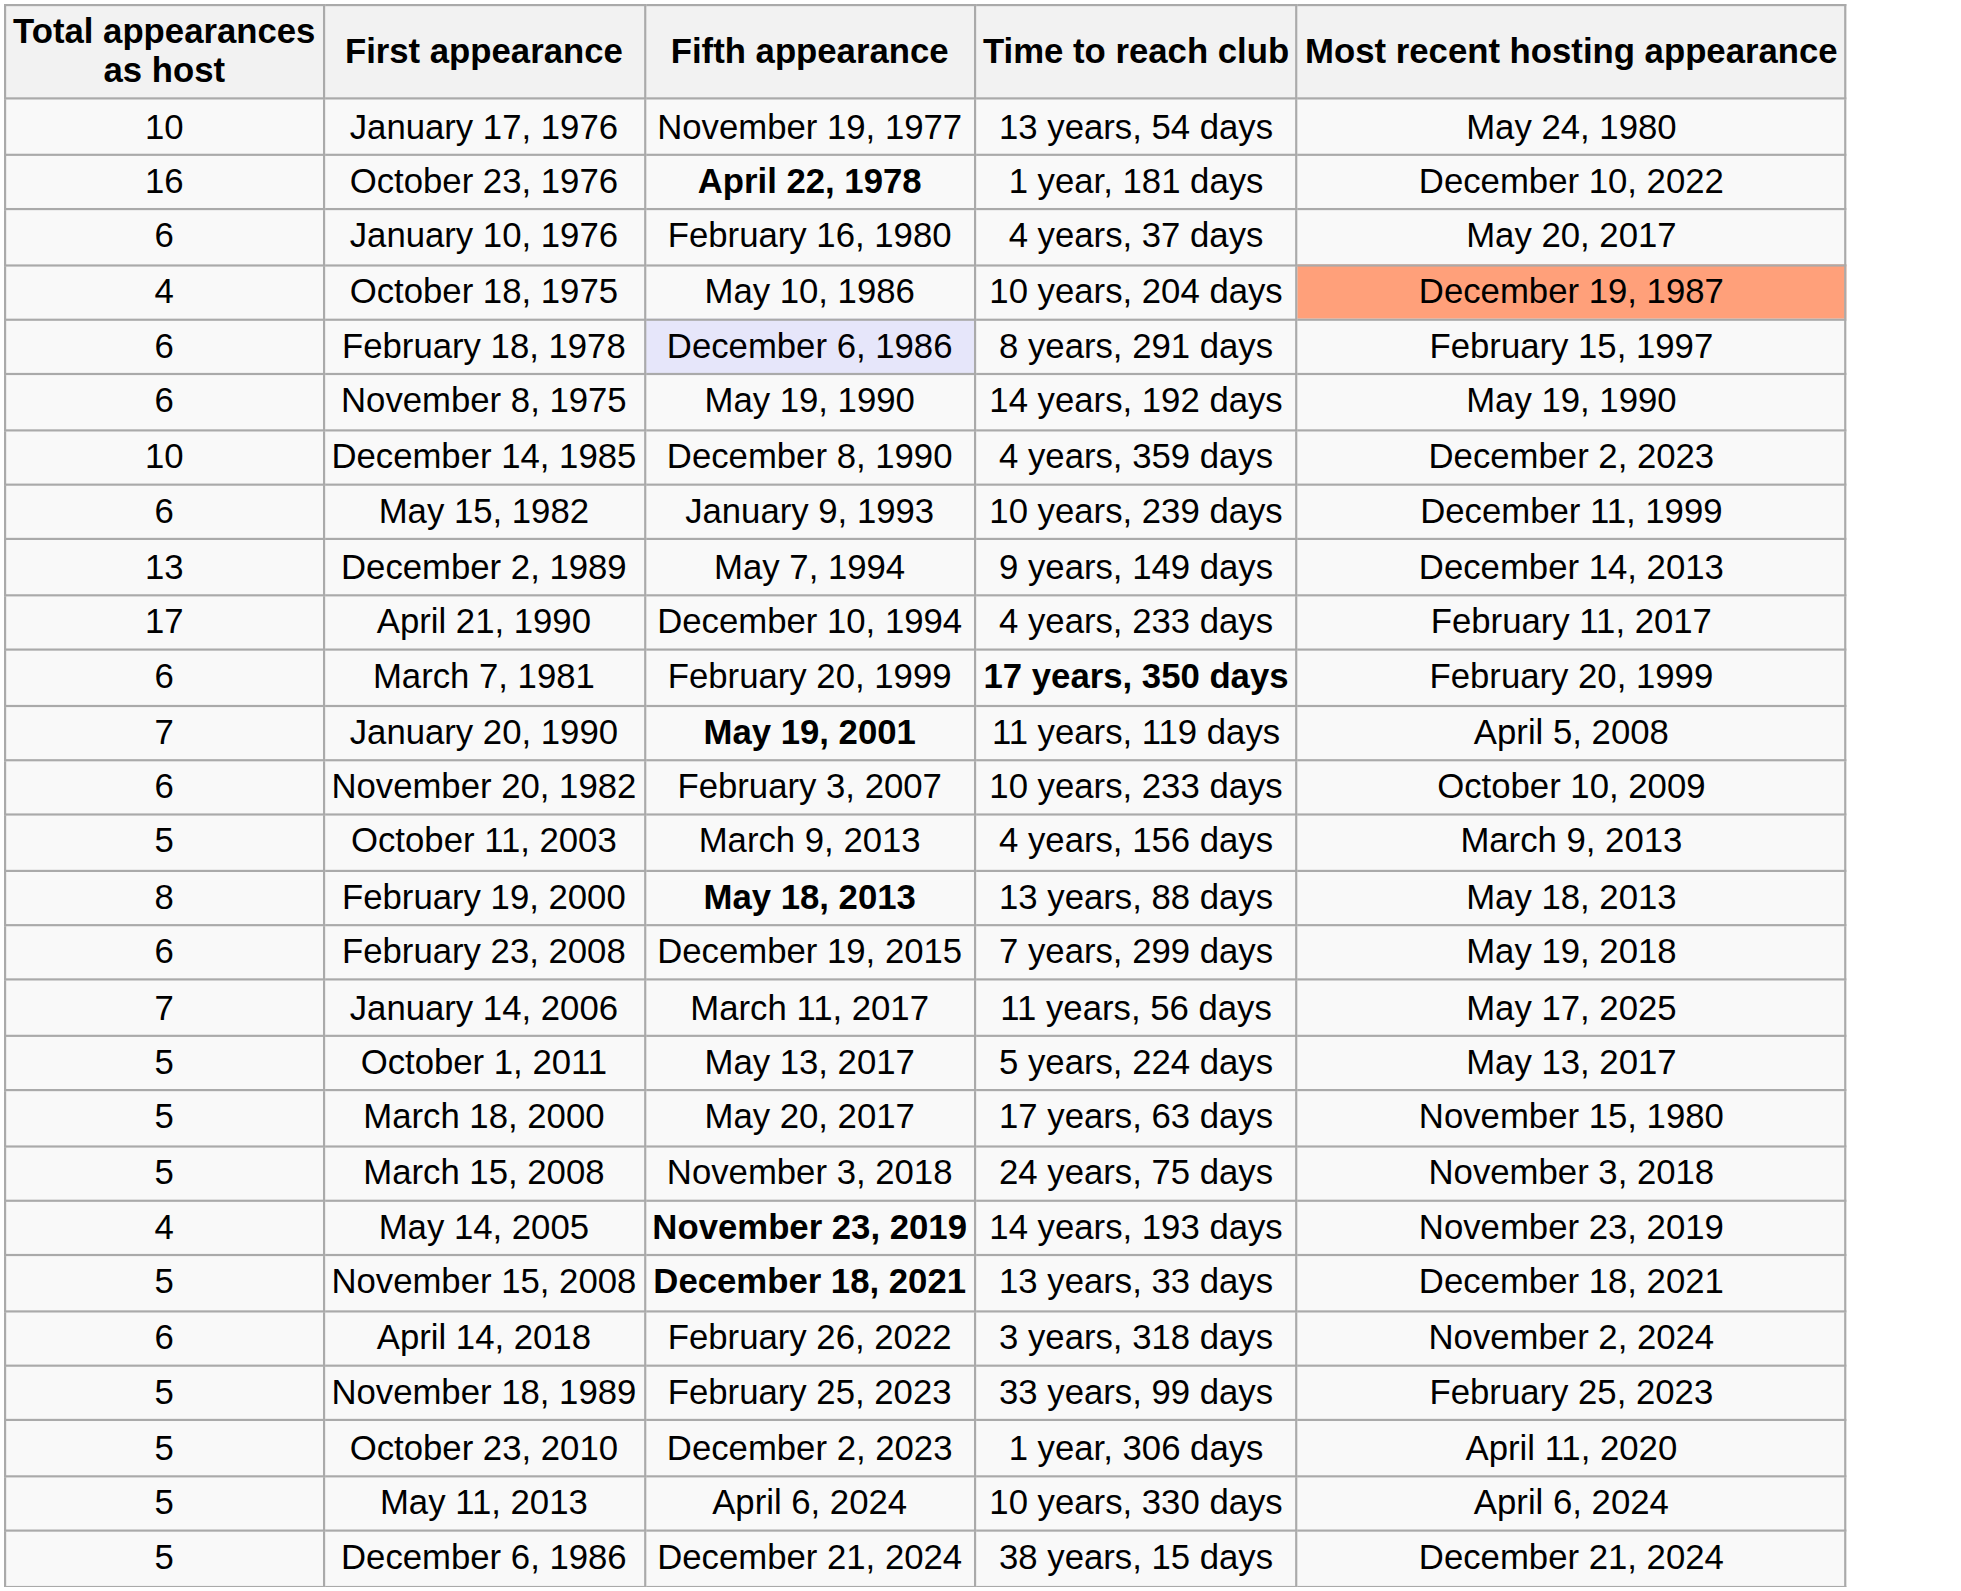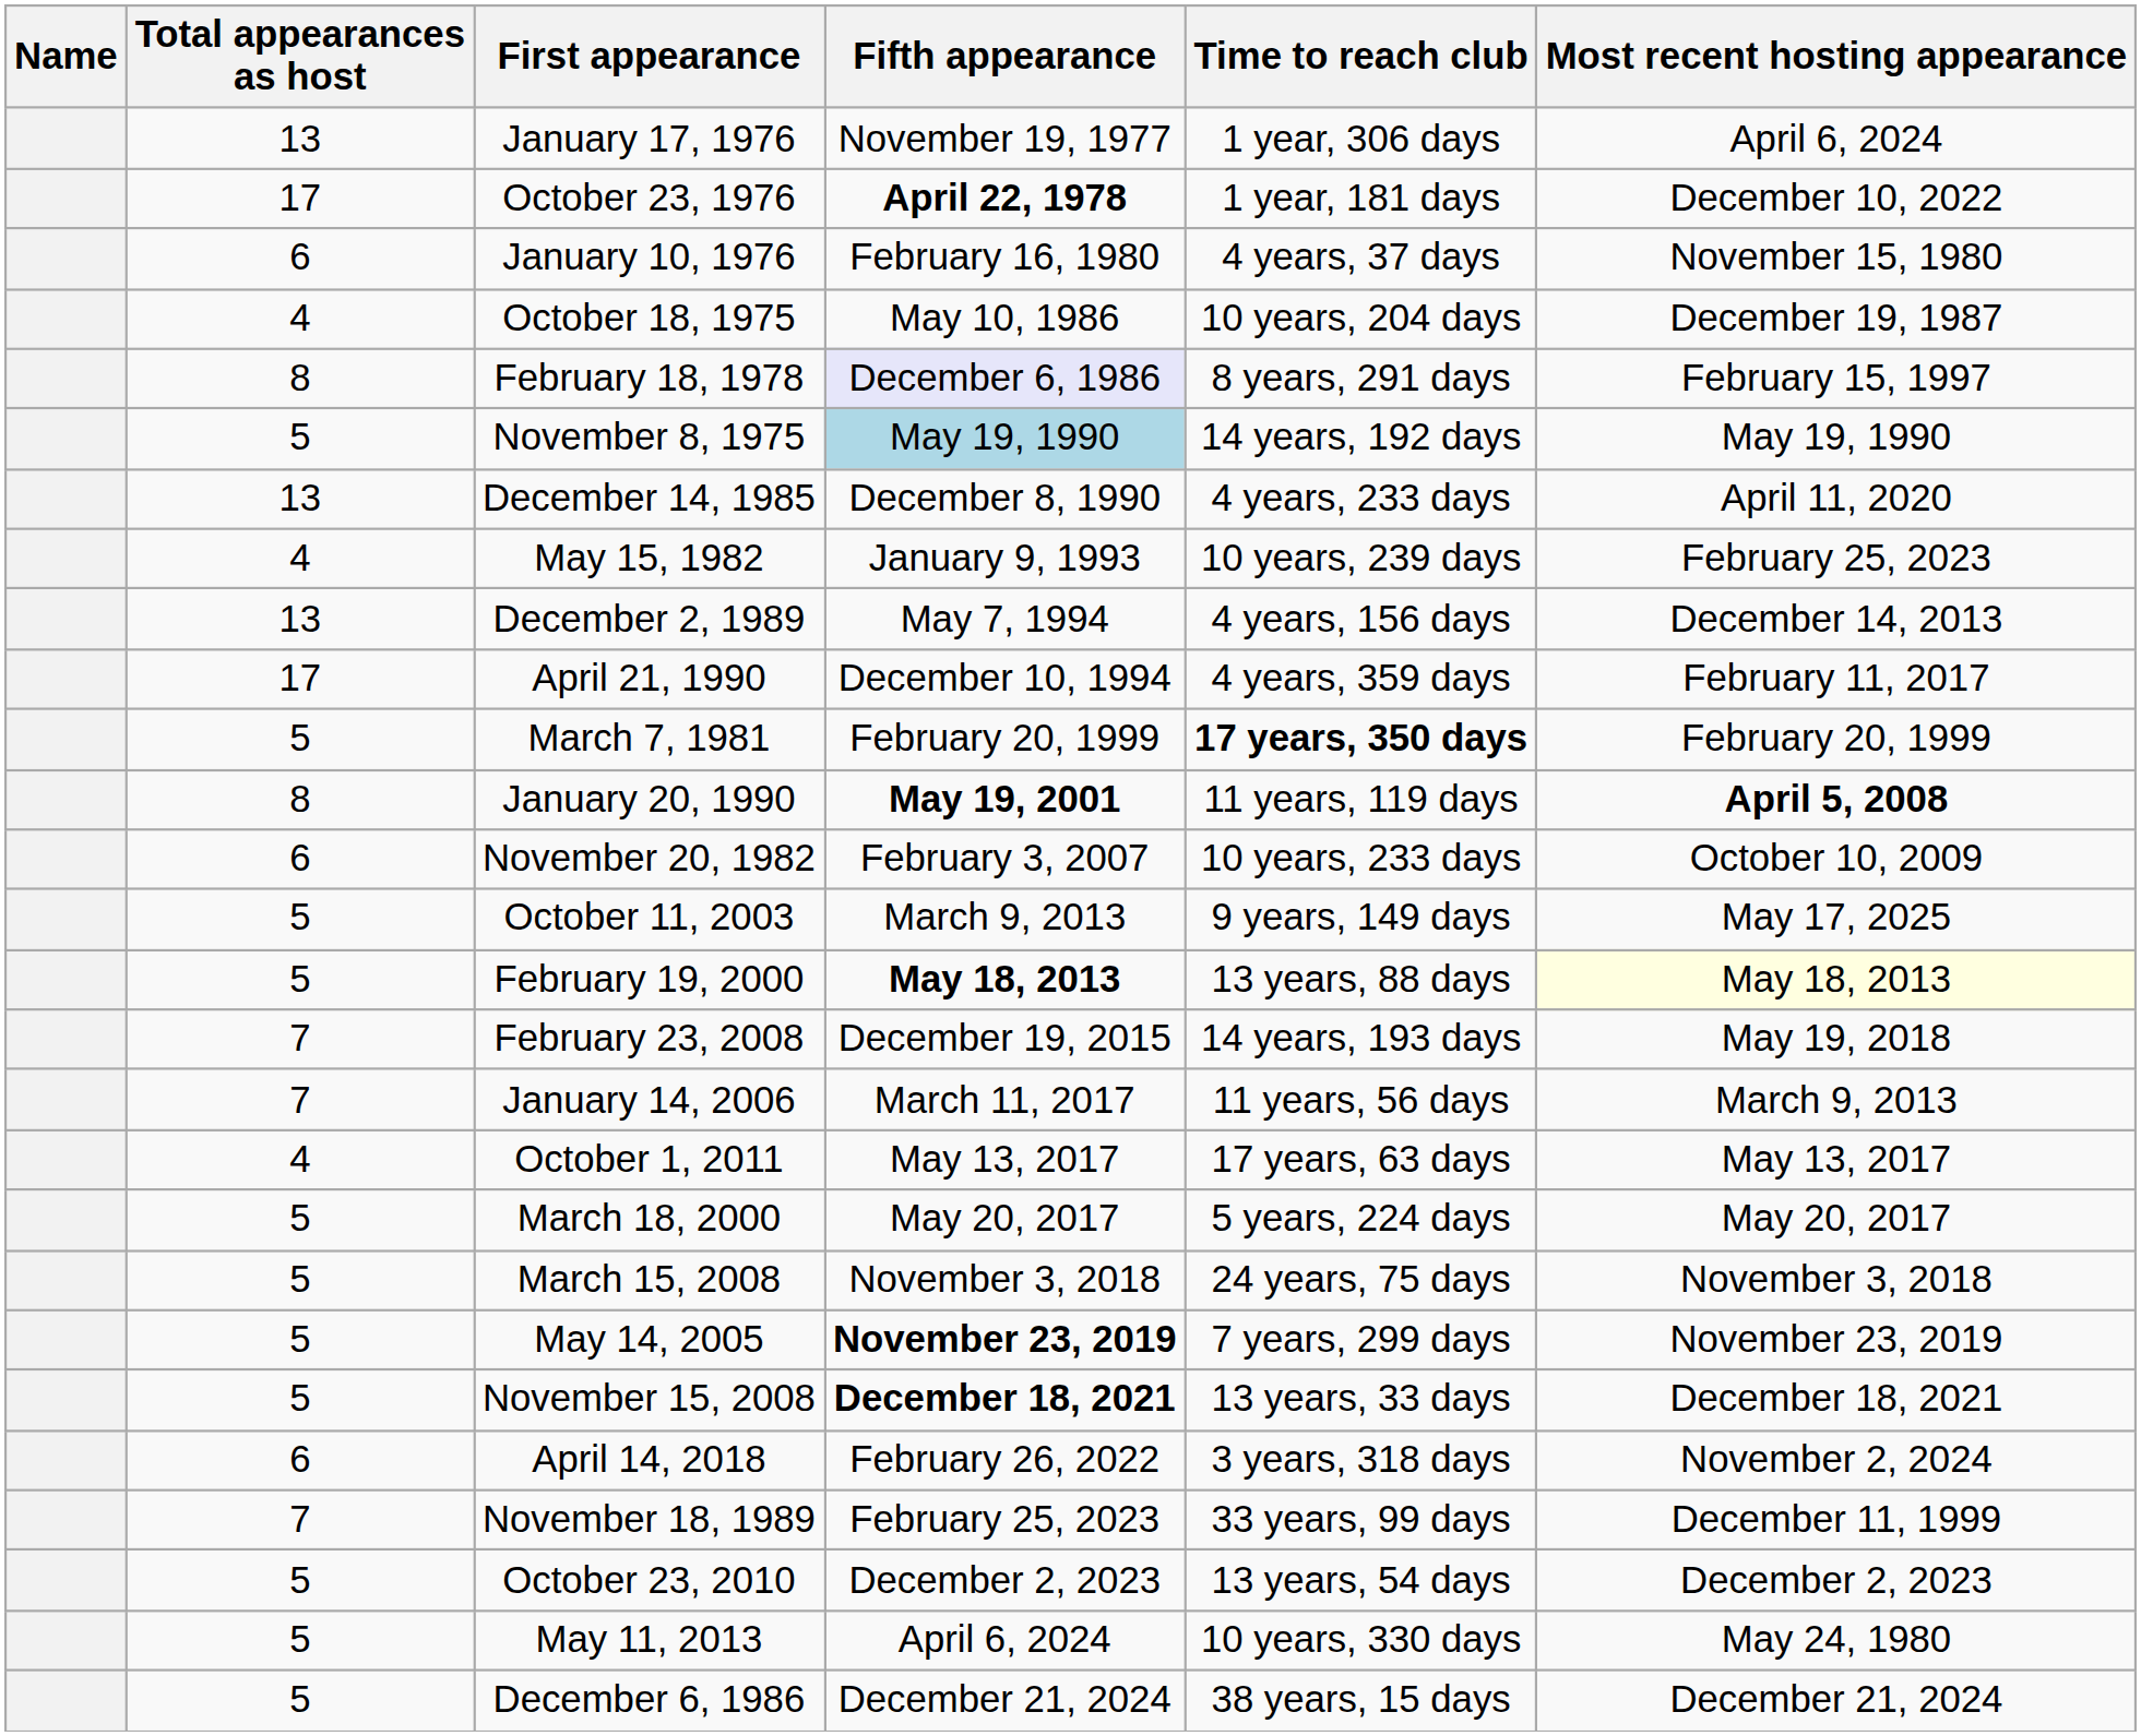+ column: Name
January 17, 1976 | Total appearances as host: 10 -> 13
January 17, 1976 | Time to reach club: 13 years, 54 days -> 1 year, 306 days
January 17, 1976 | Most recent hosting appearance: May 24, 1980 -> April 6, 2024
October 23, 1976 | Total appearances as host: 16 -> 17
January 10, 1976 | Most recent hosting appearance: May 20, 2017 -> November 15, 1980
October 18, 1975 | Most recent hosting appearance: lightsalmon background -> no background
February 18, 1978 | Total appearances as host: 6 -> 8
November 8, 1975 | Total appearances as host: 6 -> 5
November 8, 1975 | Fifth appearance: no background -> lightblue background
December 14, 1985 | Total appearances as host: 10 -> 13
December 14, 1985 | Time to reach club: 4 years, 359 days -> 4 years, 233 days
December 14, 1985 | Most recent hosting appearance: December 2, 2023 -> April 11, 2020
May 15, 1982 | Total appearances as host: 6 -> 4
May 15, 1982 | Most recent hosting appearance: December 11, 1999 -> February 25, 2023
December 2, 1989 | Time to reach club: 9 years, 149 days -> 4 years, 156 days
April 21, 1990 | Time to reach club: 4 years, 233 days -> 4 years, 359 days
March 7, 1981 | Total appearances as host: 6 -> 5
January 20, 1990 | Total appearances as host: 7 -> 8
January 20, 1990 | Most recent hosting appearance: normal -> bold
October 11, 2003 | Time to reach club: 4 years, 156 days -> 9 years, 149 days
October 11, 2003 | Most recent hosting appearance: March 9, 2013 -> May 17, 2025
February 19, 2000 | Total appearances as host: 8 -> 5
February 19, 2000 | Most recent hosting appearance: no background -> lightyellow background
February 23, 2008 | Total appearances as host: 6 -> 7
February 23, 2008 | Time to reach club: 7 years, 299 days -> 14 years, 193 days
January 14, 2006 | Most recent hosting appearance: May 17, 2025 -> March 9, 2013
October 1, 2011 | Total appearances as host: 5 -> 4
October 1, 2011 | Time to reach club: 5 years, 224 days -> 17 years, 63 days
March 18, 2000 | Time to reach club: 17 years, 63 days -> 5 years, 224 days
March 18, 2000 | Most recent hosting appearance: November 15, 1980 -> May 20, 2017
May 14, 2005 | Total appearances as host: 4 -> 5
May 14, 2005 | Time to reach club: 14 years, 193 days -> 7 years, 299 days
November 18, 1989 | Total appearances as host: 5 -> 7
November 18, 1989 | Most recent hosting appearance: February 25, 2023 -> December 11, 1999
October 23, 2010 | Time to reach club: 1 year, 306 days -> 13 years, 54 days
October 23, 2010 | Most recent hosting appearance: April 11, 2020 -> December 2, 2023
May 11, 2013 | Most recent hosting appearance: April 6, 2024 -> May 24, 1980
